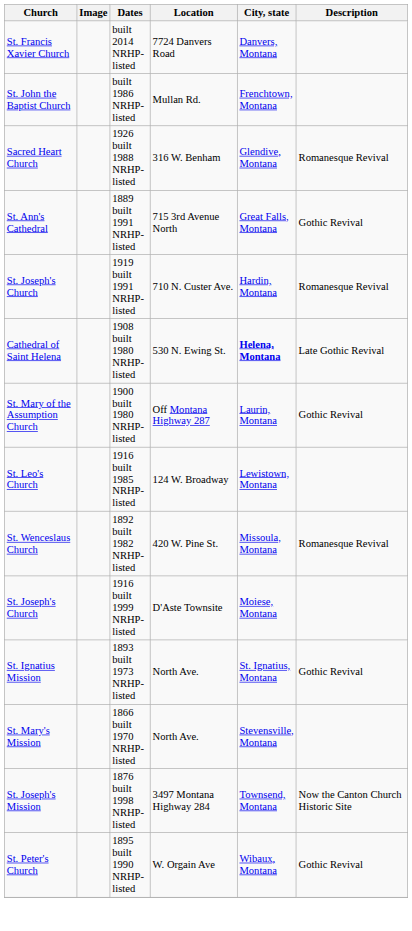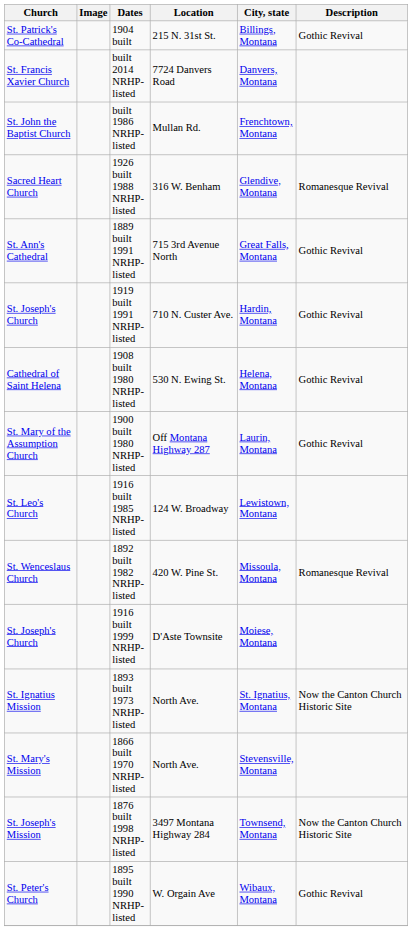+ row: St. Patrick's Co-Cathedral | 1904 built | 215 N. 31st St. | Billings, Montana | Gothic Revival
1919 built 1991 NRHP-listed | Description: Romanesque Revival -> Gothic Revival
1908 built 1980 NRHP-listed | City, state: bold -> normal
1908 built 1980 NRHP-listed | Description: Late Gothic Revival -> Gothic Revival
1893 built 1973 NRHP-listed | Description: Gothic Revival -> Now the Canton Church Historic Site
